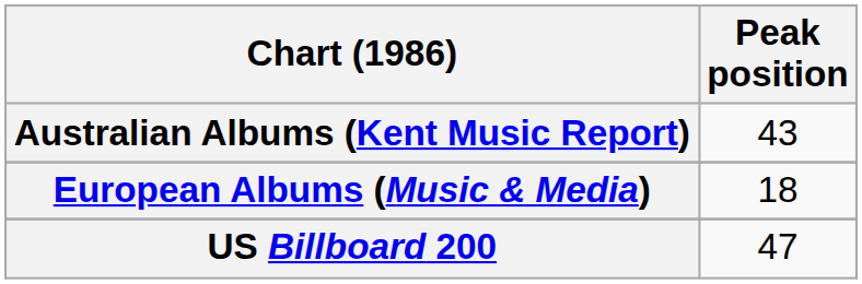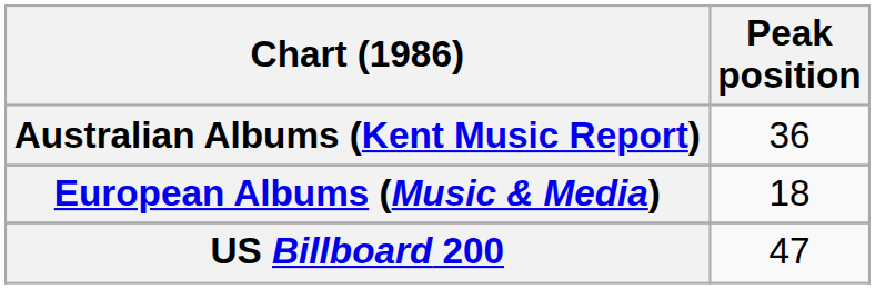Australian Albums (Kent Music Report) | Peak position: 43 -> 36
